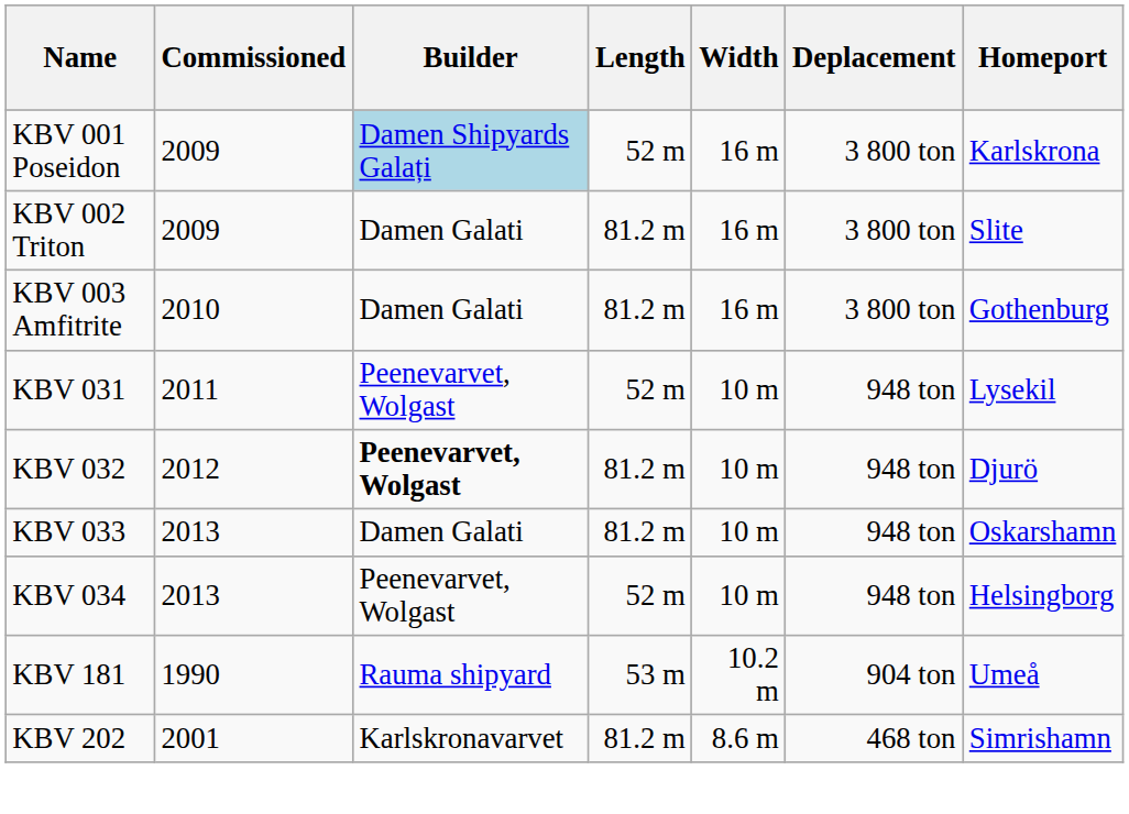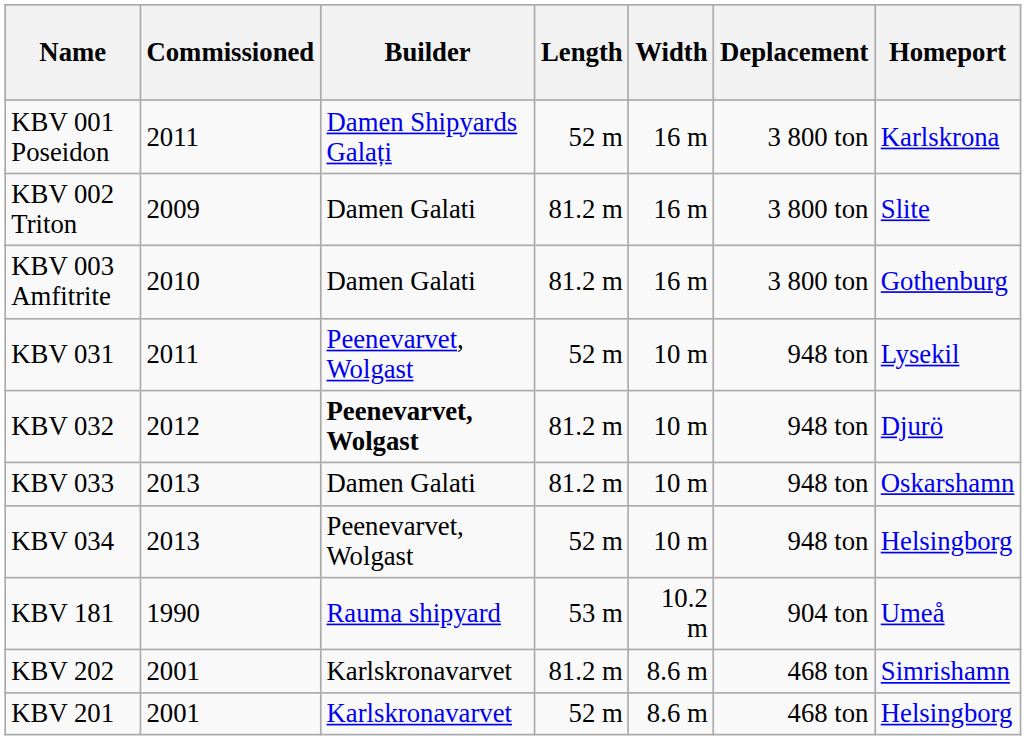KBV 001 Poseidon | Commissioned: 2009 -> 2011
KBV 001 Poseidon | Builder: lightblue background -> no background
+ row: KBV 201 | 2001 | Karlskronavarvet | 52 m | 8.6 m | 468 ton | Helsingborg
